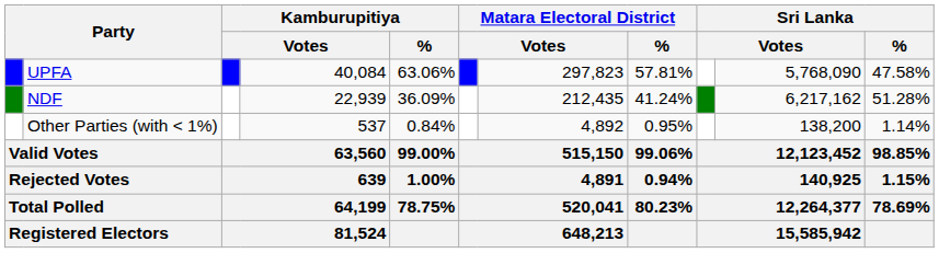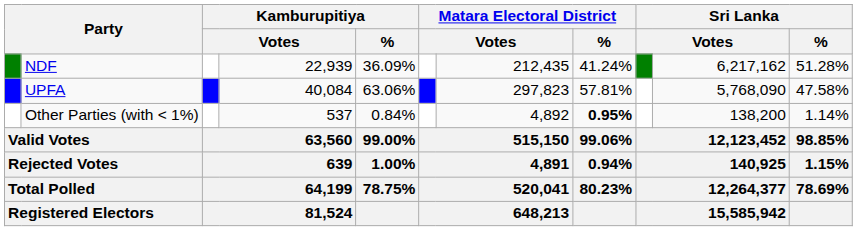rows swapped: UPFA <-> NDF
Other Parties (with < 1%) | Matara Electoral District / %: normal -> bold
